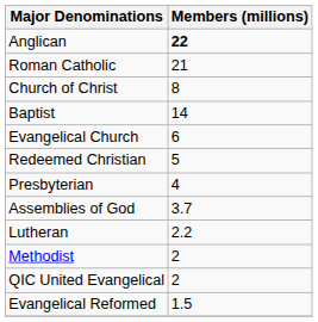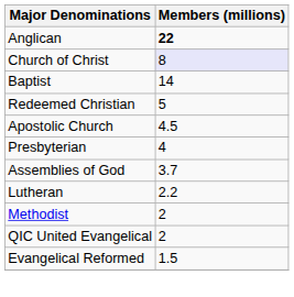- row: Roman Catholic | 21
Church of Christ | Members (millions): no background -> lavender background
- row: Evangelical Church | 6
+ row: Apostolic Church | 4.5
